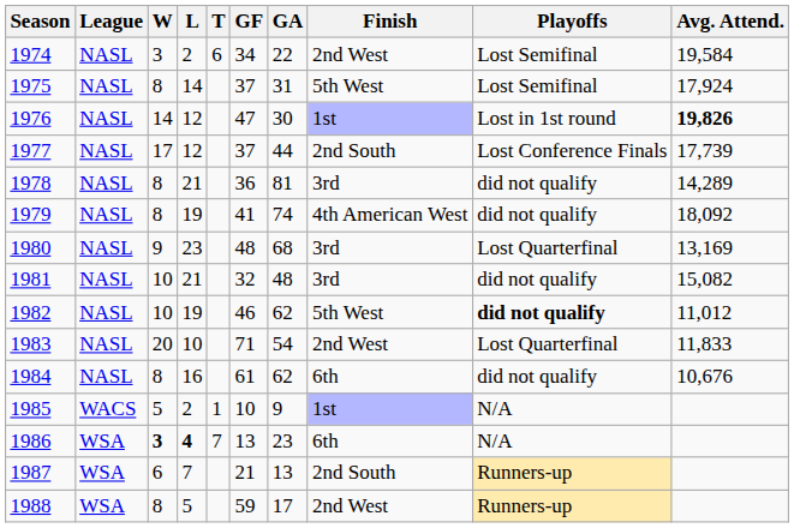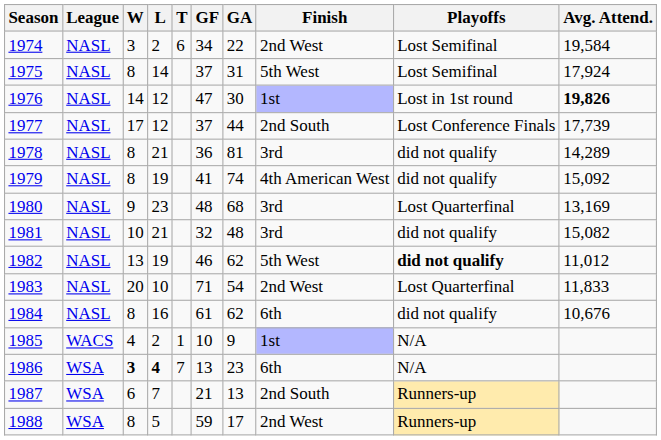1979 | Avg. Attend.: 18,092 -> 15,092
1982 | W: 10 -> 13
1985 | W: 5 -> 4
